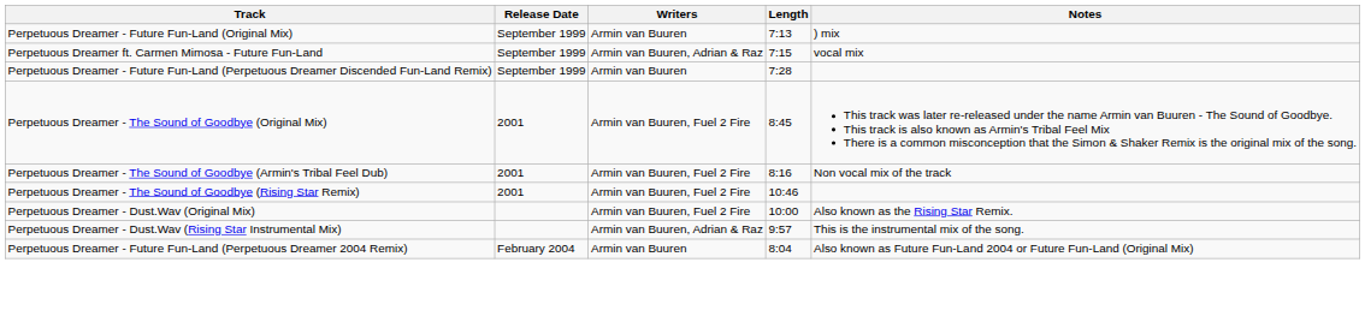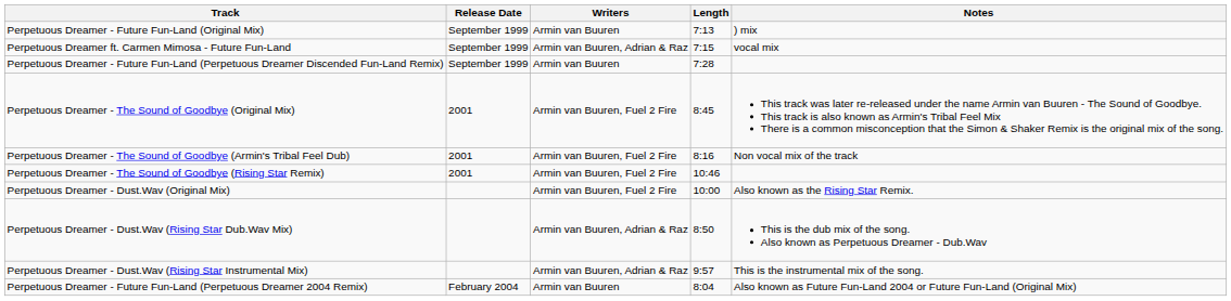+ row: Perpetuous Dreamer - Dust.Wav (Rising Star Dub.Wav Mix) | Armin van Buuren, Adrian & Raz | 8:50 | This is the dub mix of the song. Also known as Perpetuous Dreamer - Dub.Wav
